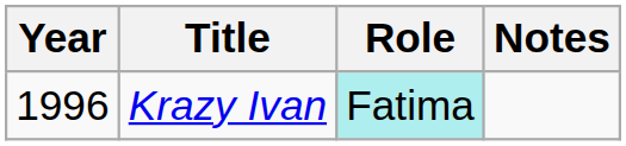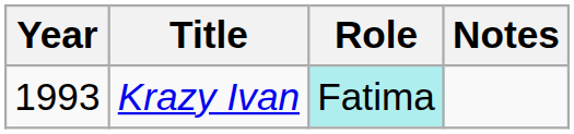Krazy Ivan | Year: 1996 -> 1993
